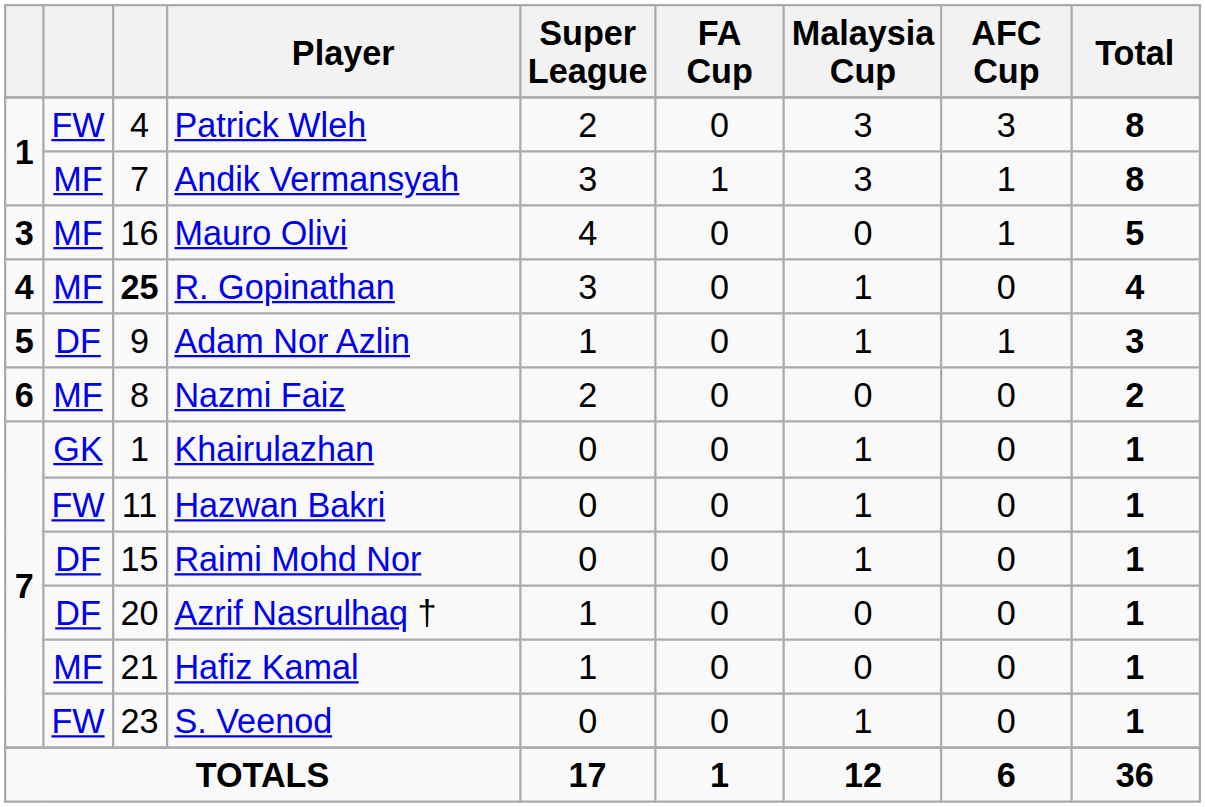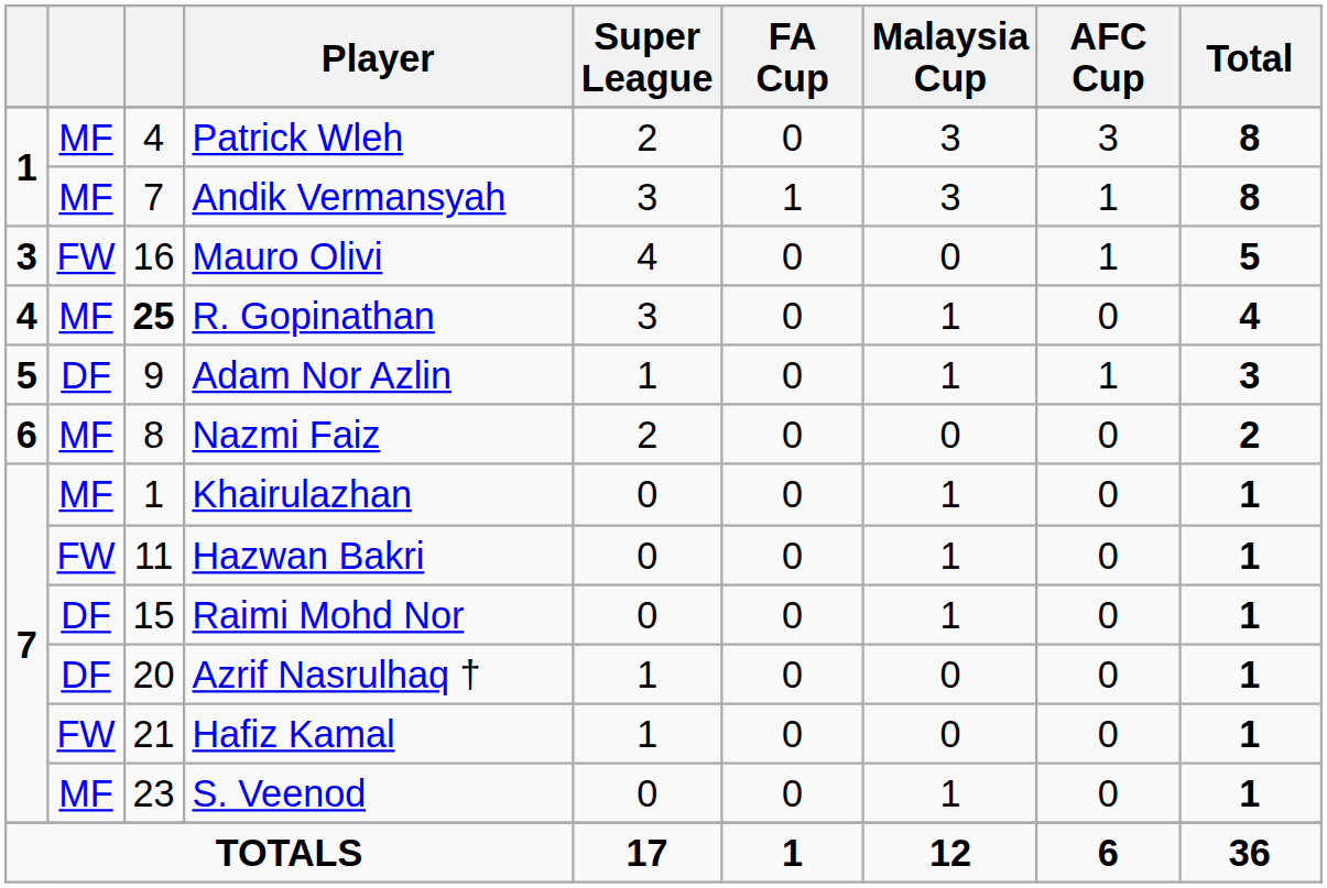Patrick Wleh | column 2: FW -> MF
Mauro Olivi | column 2: MF -> FW
Khairulazhan | column 2: GK -> MF
Hafiz Kamal | column 2: MF -> FW
S. Veenod | column 2: FW -> MF
